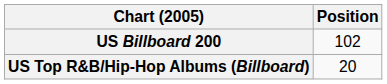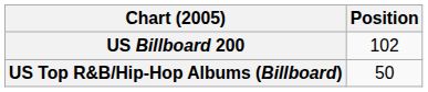US Top R&B/Hip-Hop Albums (Billboard) | Position: 20 -> 50
